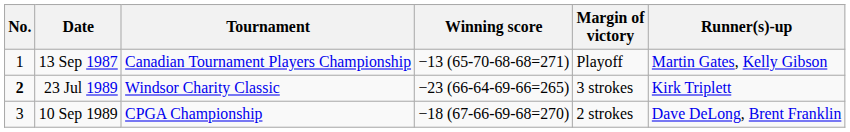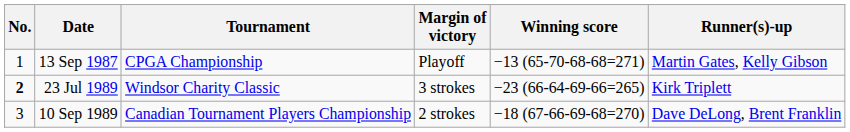columns swapped: Winning score <-> Margin of victory
13 Sep 1987 | Tournament: Canadian Tournament Players Championship -> CPGA Championship
10 Sep 1989 | Tournament: CPGA Championship -> Canadian Tournament Players Championship
